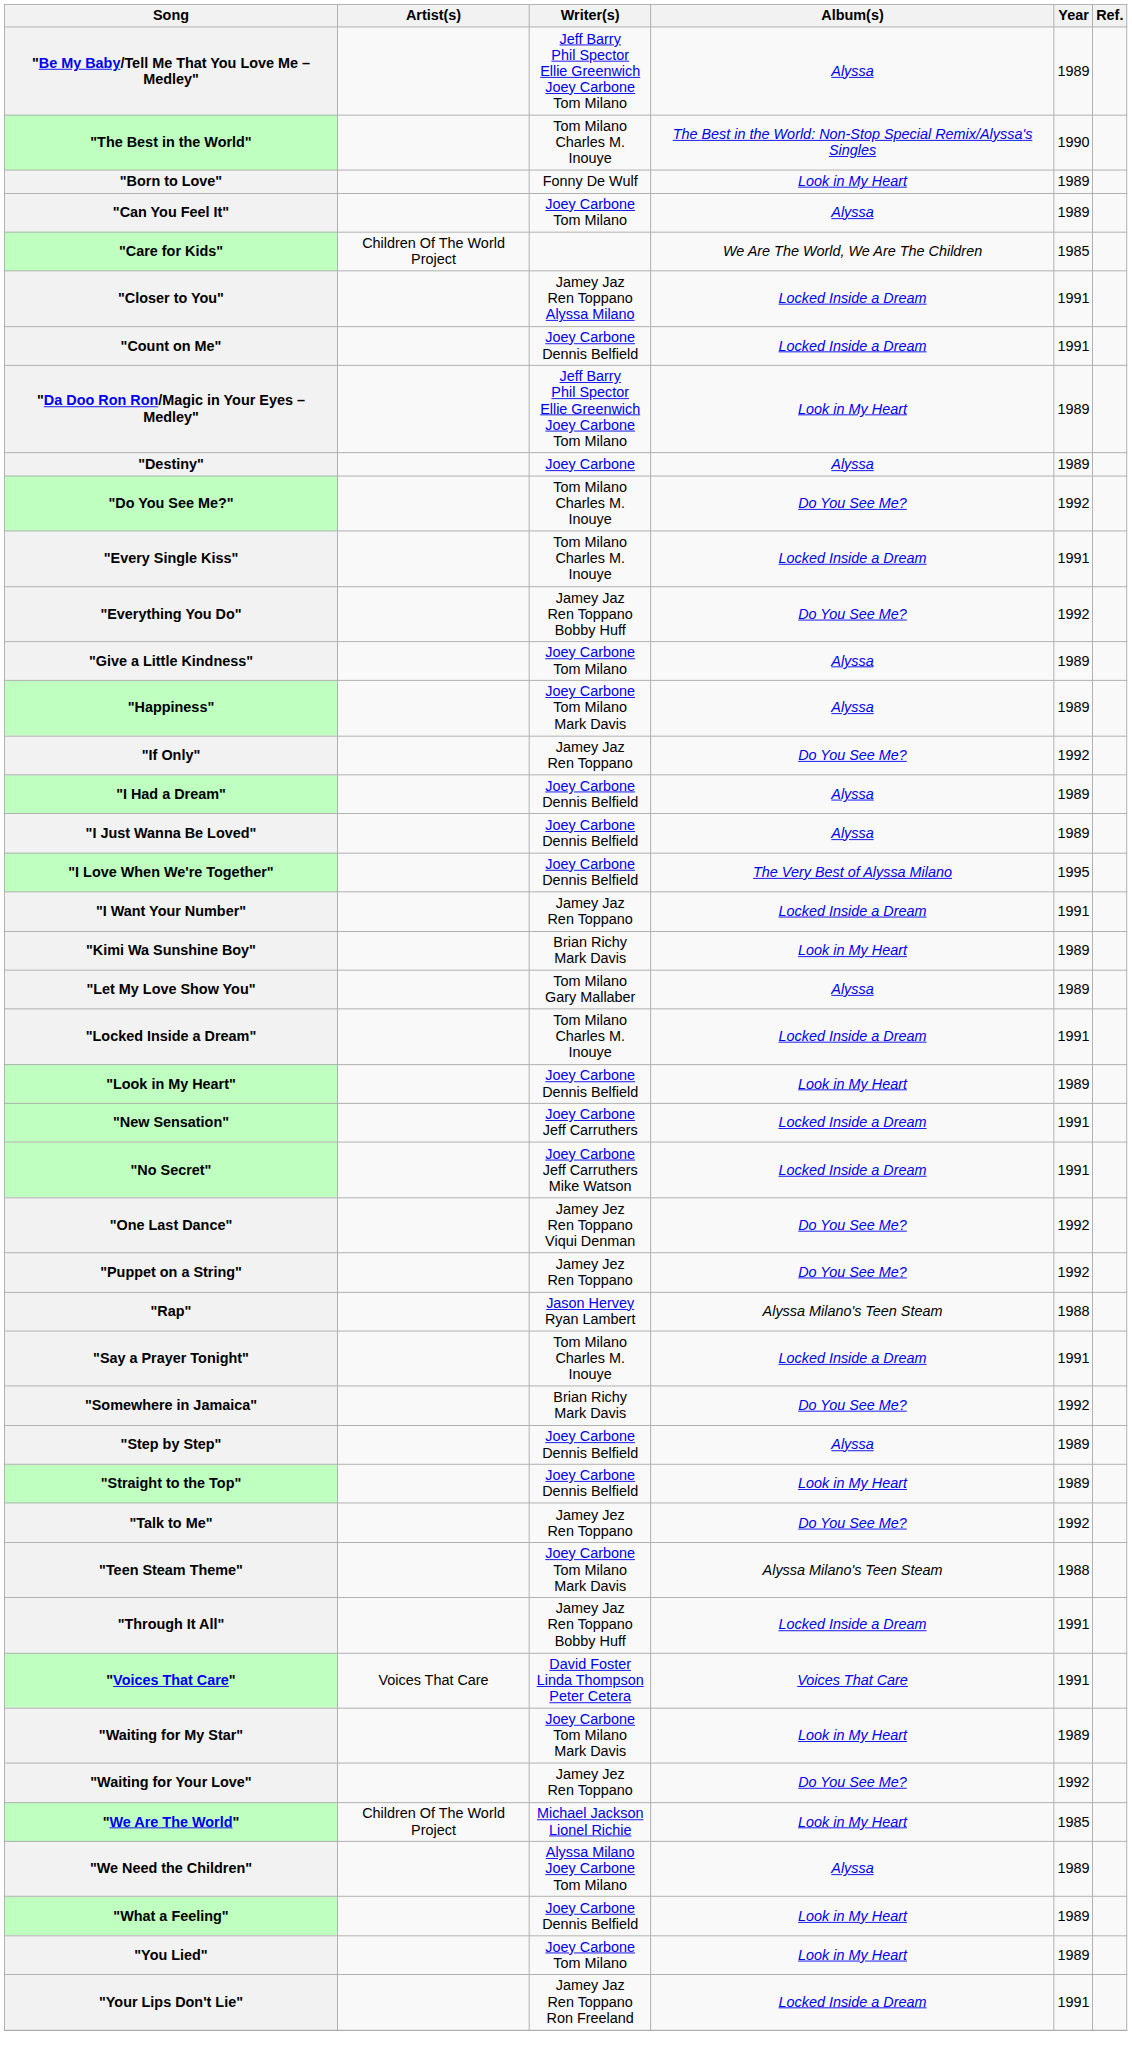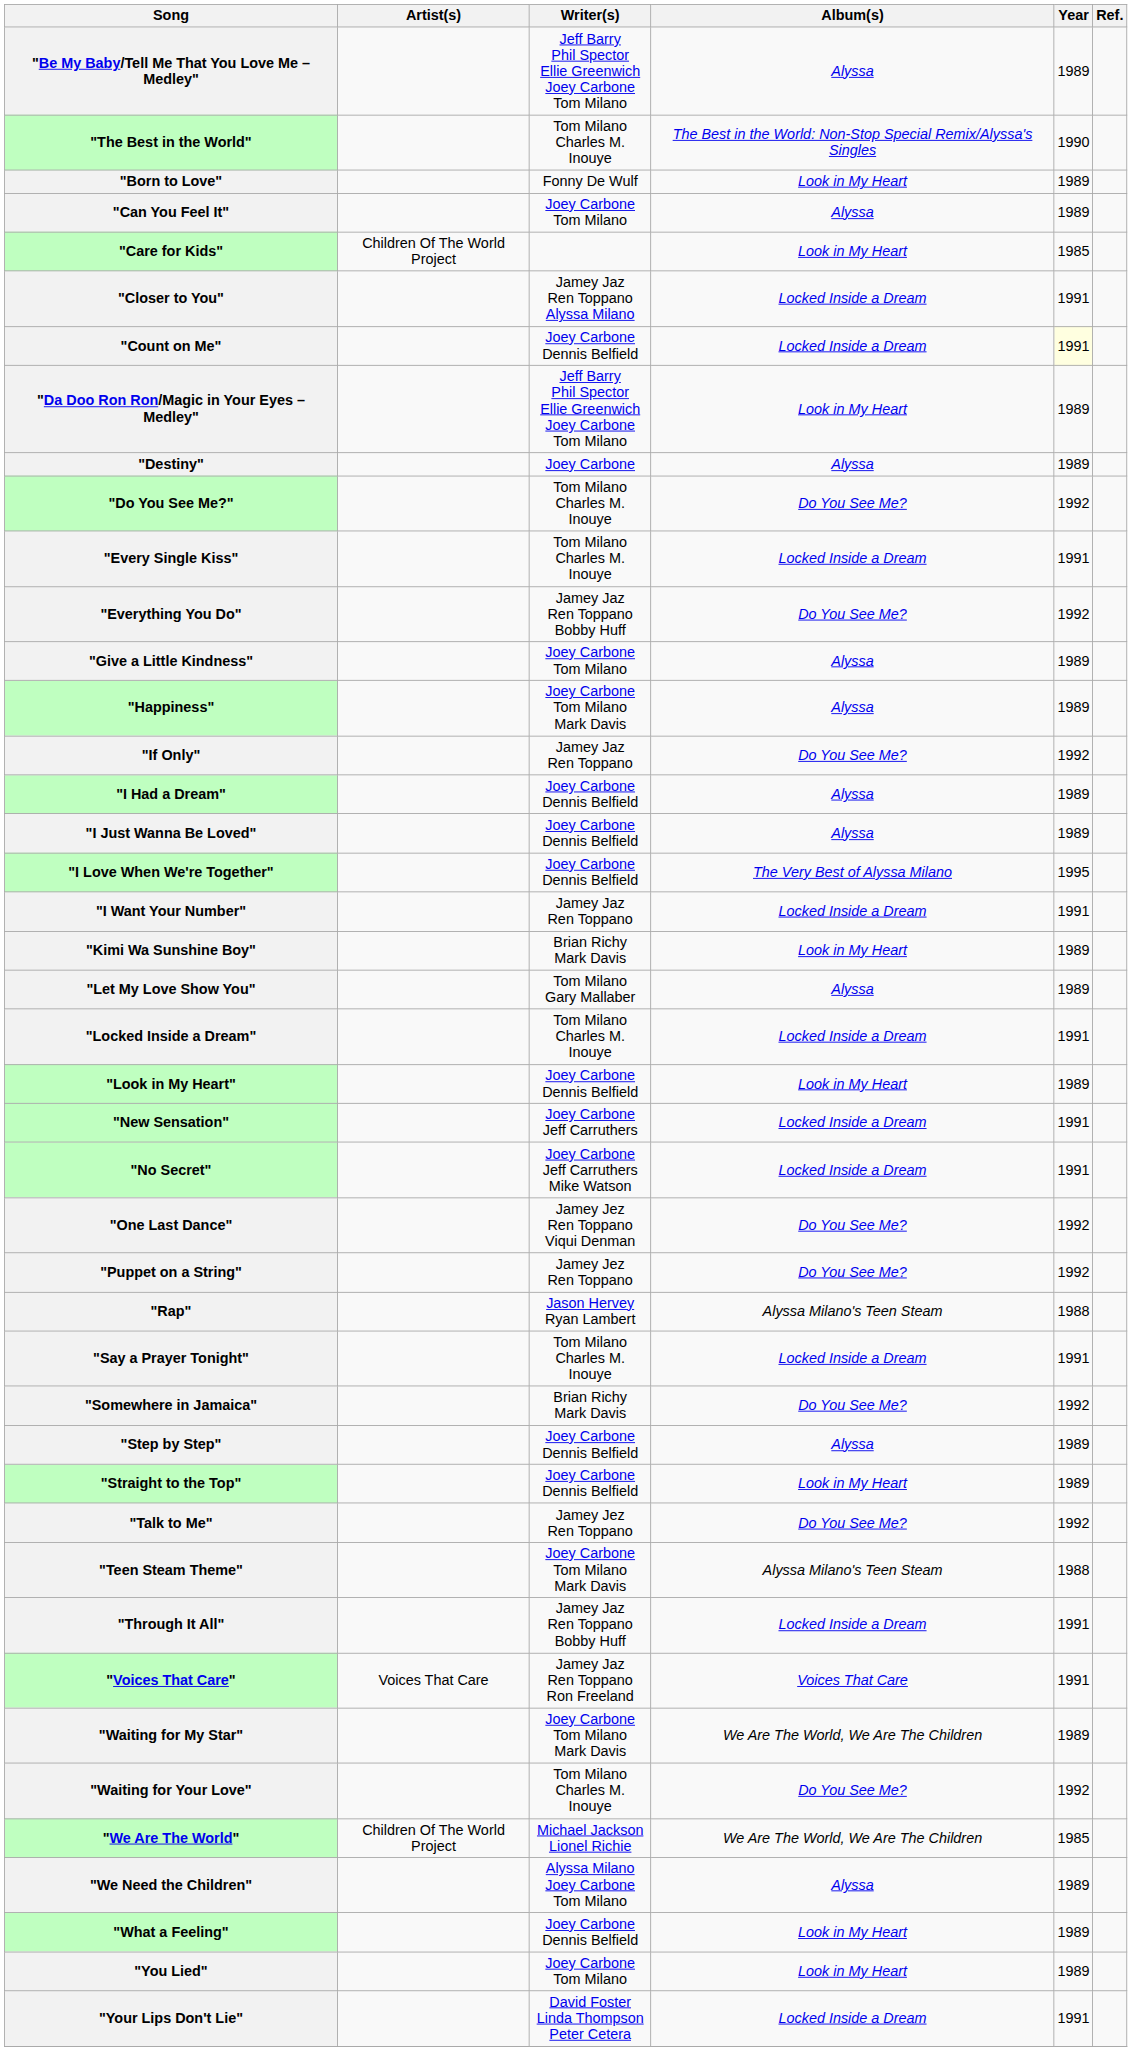"Care for Kids" | Album(s): We Are The World, We Are The Children -> Look in My Heart
"Count on Me" | Year: no background -> lightyellow background
"Voices That Care" | Writer(s): David Foster Linda Thompson Peter Cetera -> Jamey Jaz Ren Toppano Ron Freeland
"Waiting for My Star" | Album(s): Look in My Heart -> We Are The World, We Are The Children
"Waiting for Your Love" | Writer(s): Jamey Jez Ren Toppano -> Tom Milano Charles M. Inouye
"We Are The World" | Album(s): Look in My Heart -> We Are The World, We Are The Children
"Your Lips Don't Lie" | Writer(s): Jamey Jaz Ren Toppano Ron Freeland -> David Foster Linda Thompson Peter Cetera
